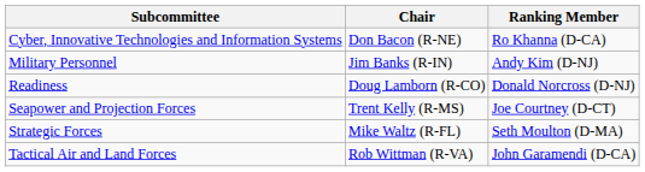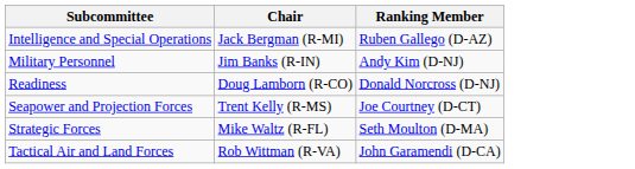- row: Cyber, Innovative Technologies and Information Systems | Don Bacon (R-NE) | Ro Khanna (D-CA)
+ row: Intelligence and Special Operations | Jack Bergman (R-MI) | Ruben Gallego (D-AZ)
